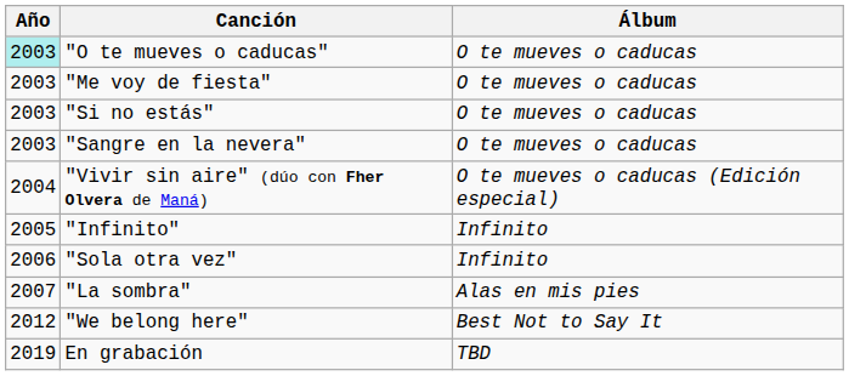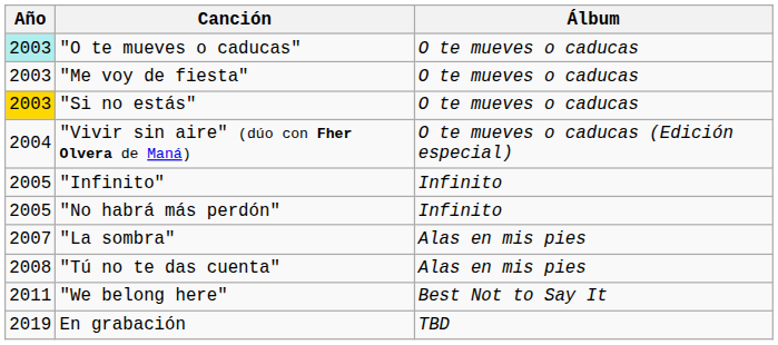"Si no estás" | Año: no background -> gold background
- row: 2003 | "Sangre en la nevera" | O te mueves o caducas
+ row: 2005 | "No habrá más perdón" | Infinito
- row: 2006 | "Sola otra vez" | Infinito
+ row: 2008 | "Tú no te das cuenta" | Alas en mis pies
"We belong here" | Año: 2012 -> 2011
